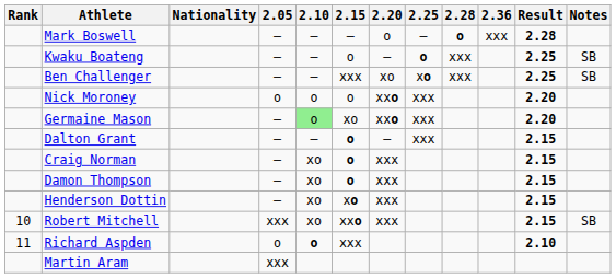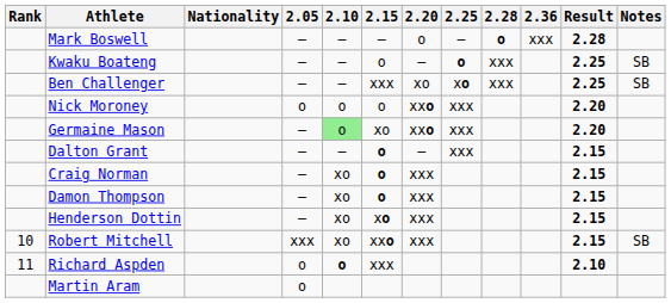Martin Aram | 2.05: xxx -> o
